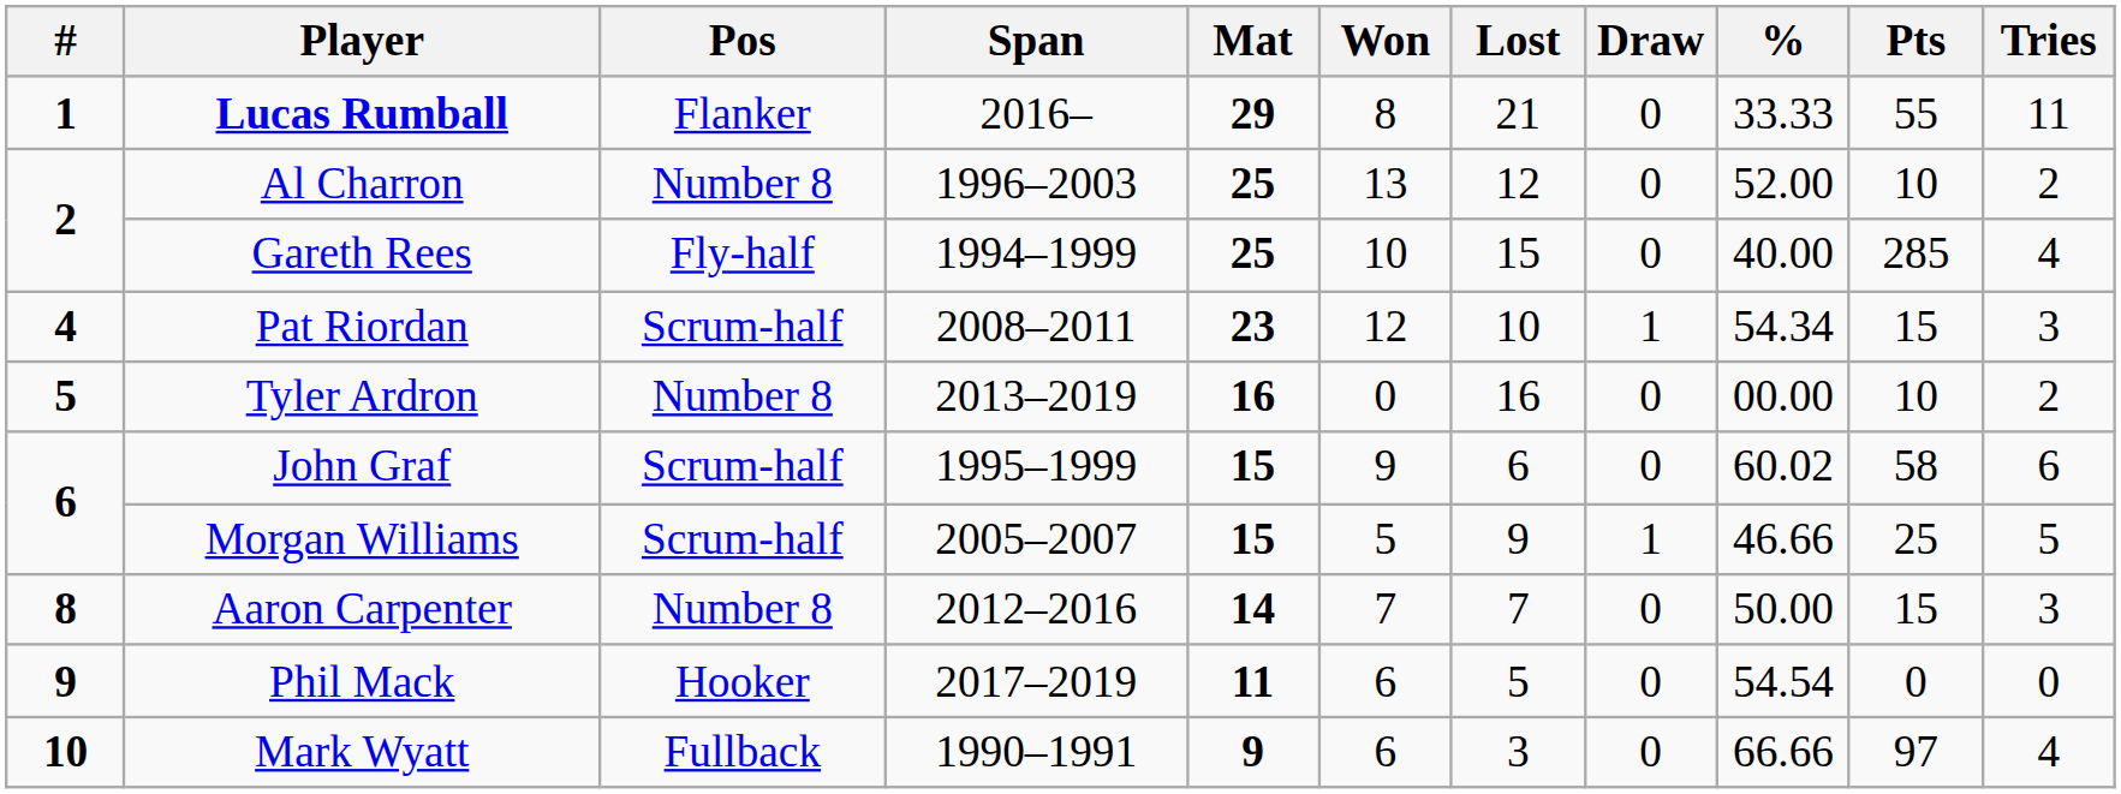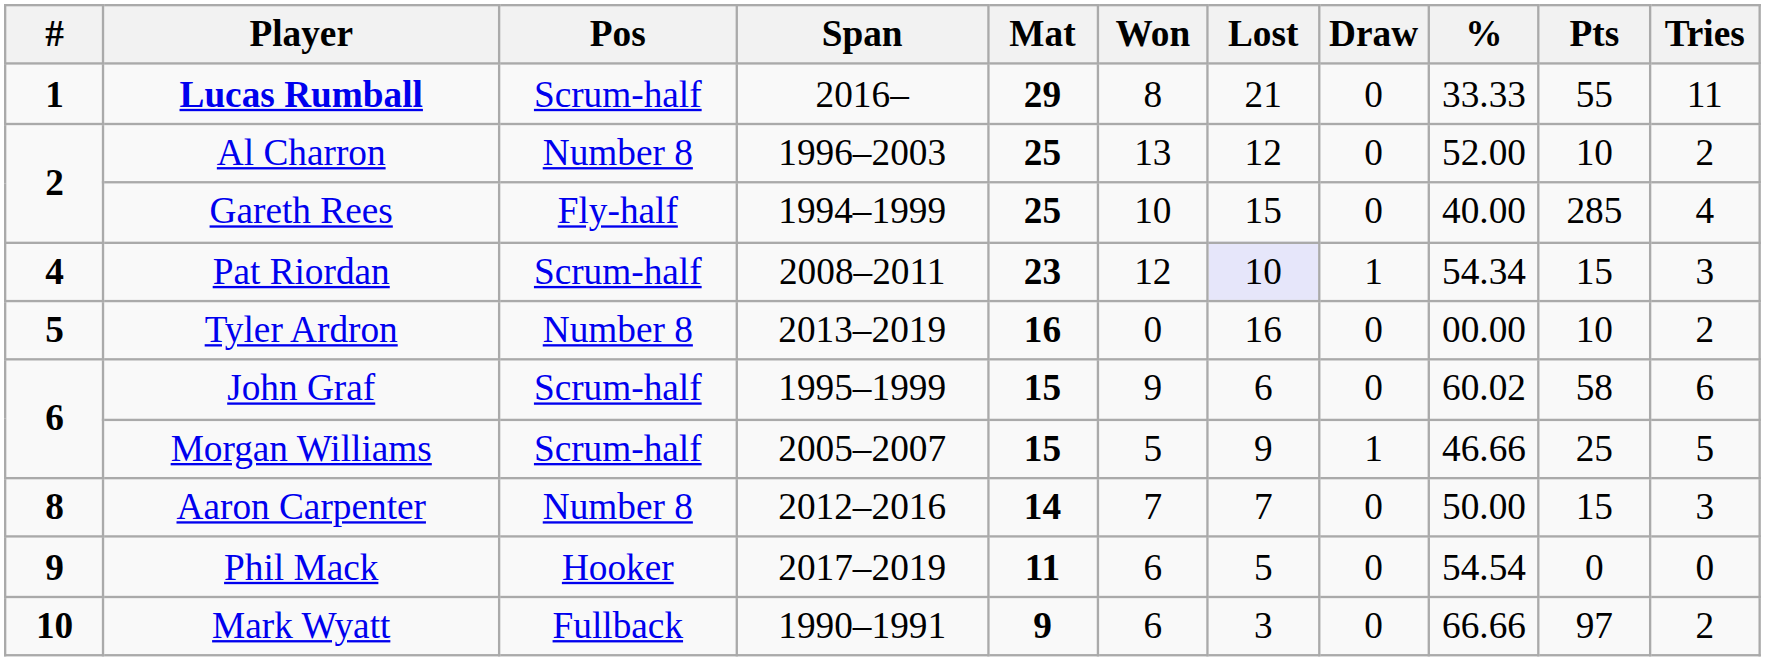Lucas Rumball | Pos: Flanker -> Scrum-half
Pat Riordan | Lost: no background -> lavender background
Mark Wyatt | Tries: 4 -> 2
